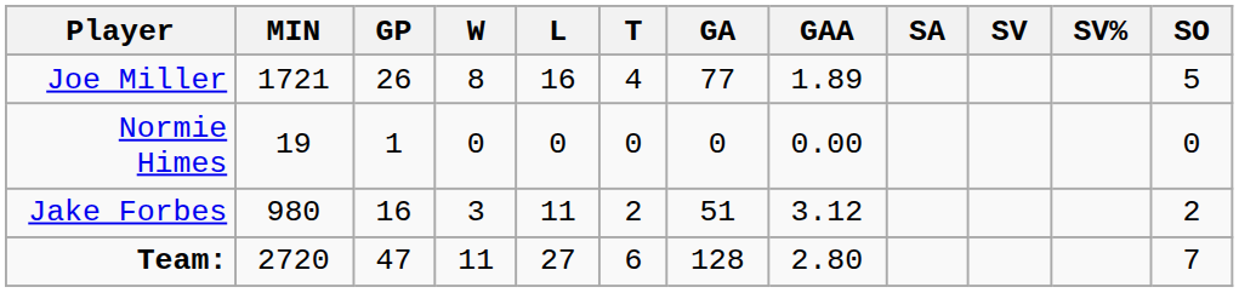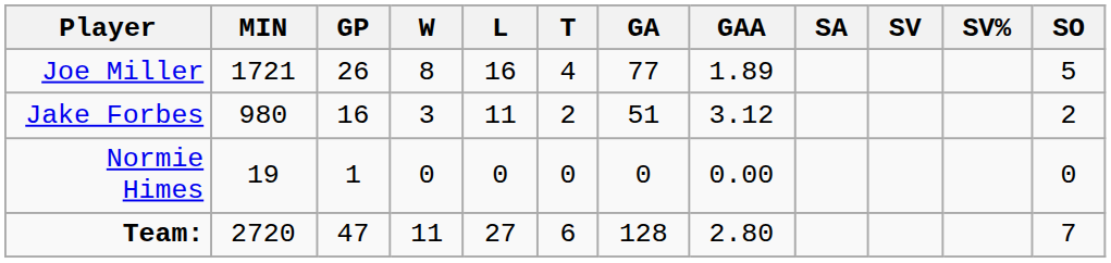rows swapped: Jake Forbes <-> Normie Himes
